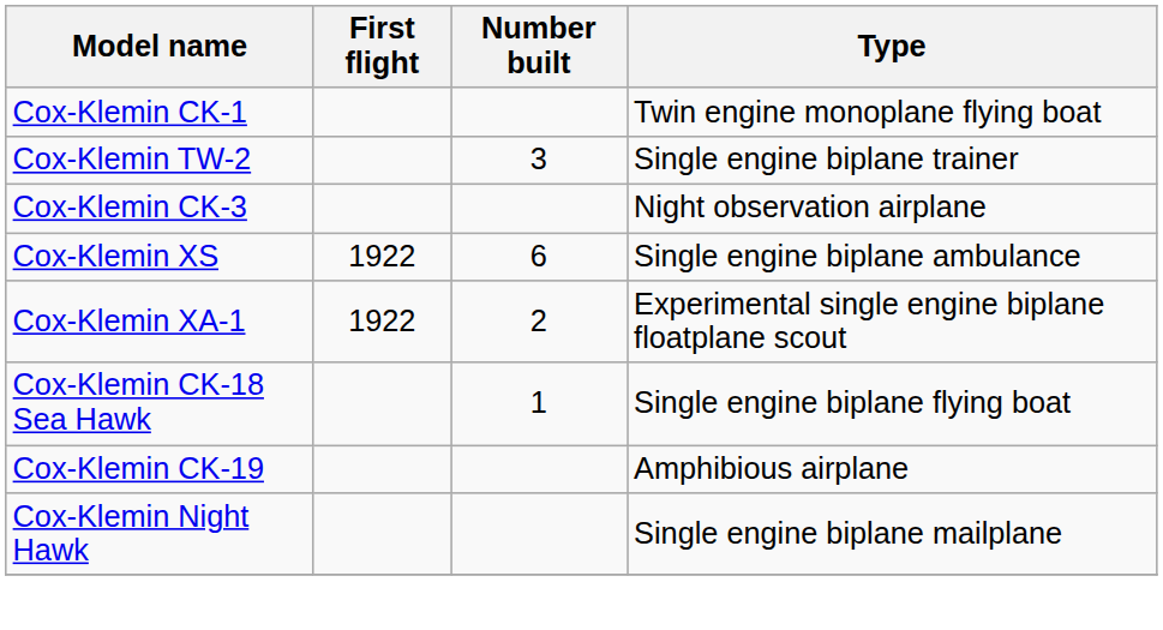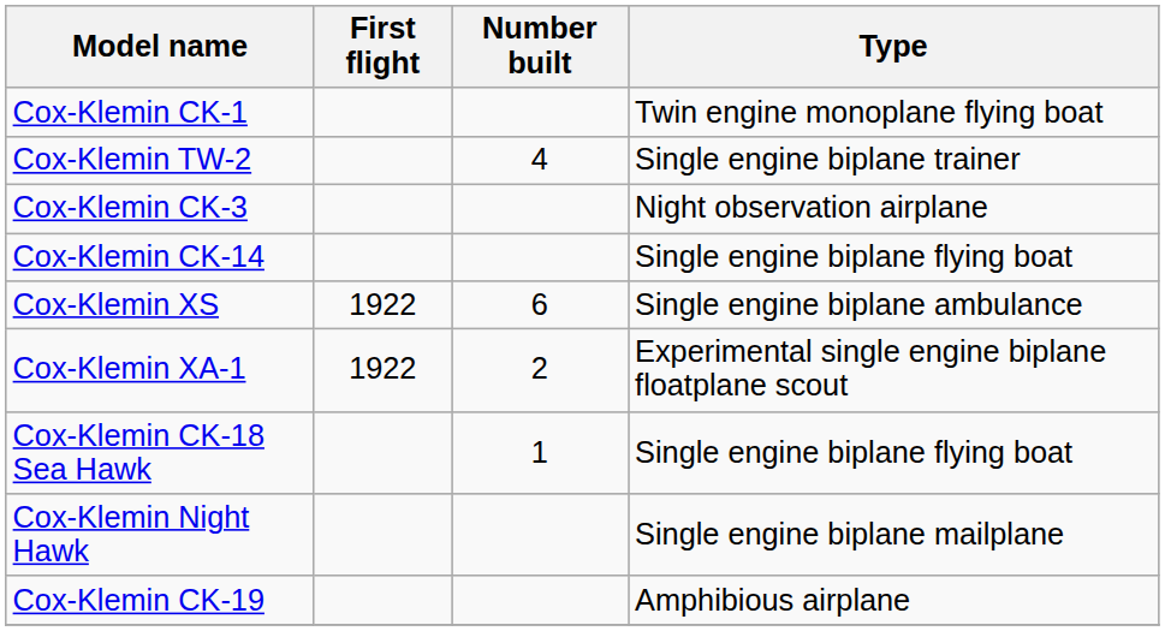Cox-Klemin TW-2 | Number built: 3 -> 4
+ row: Cox-Klemin CK-14 | Single engine biplane flying boat
rows swapped: Cox-Klemin CK-19 <-> Cox-Klemin Night Hawk
